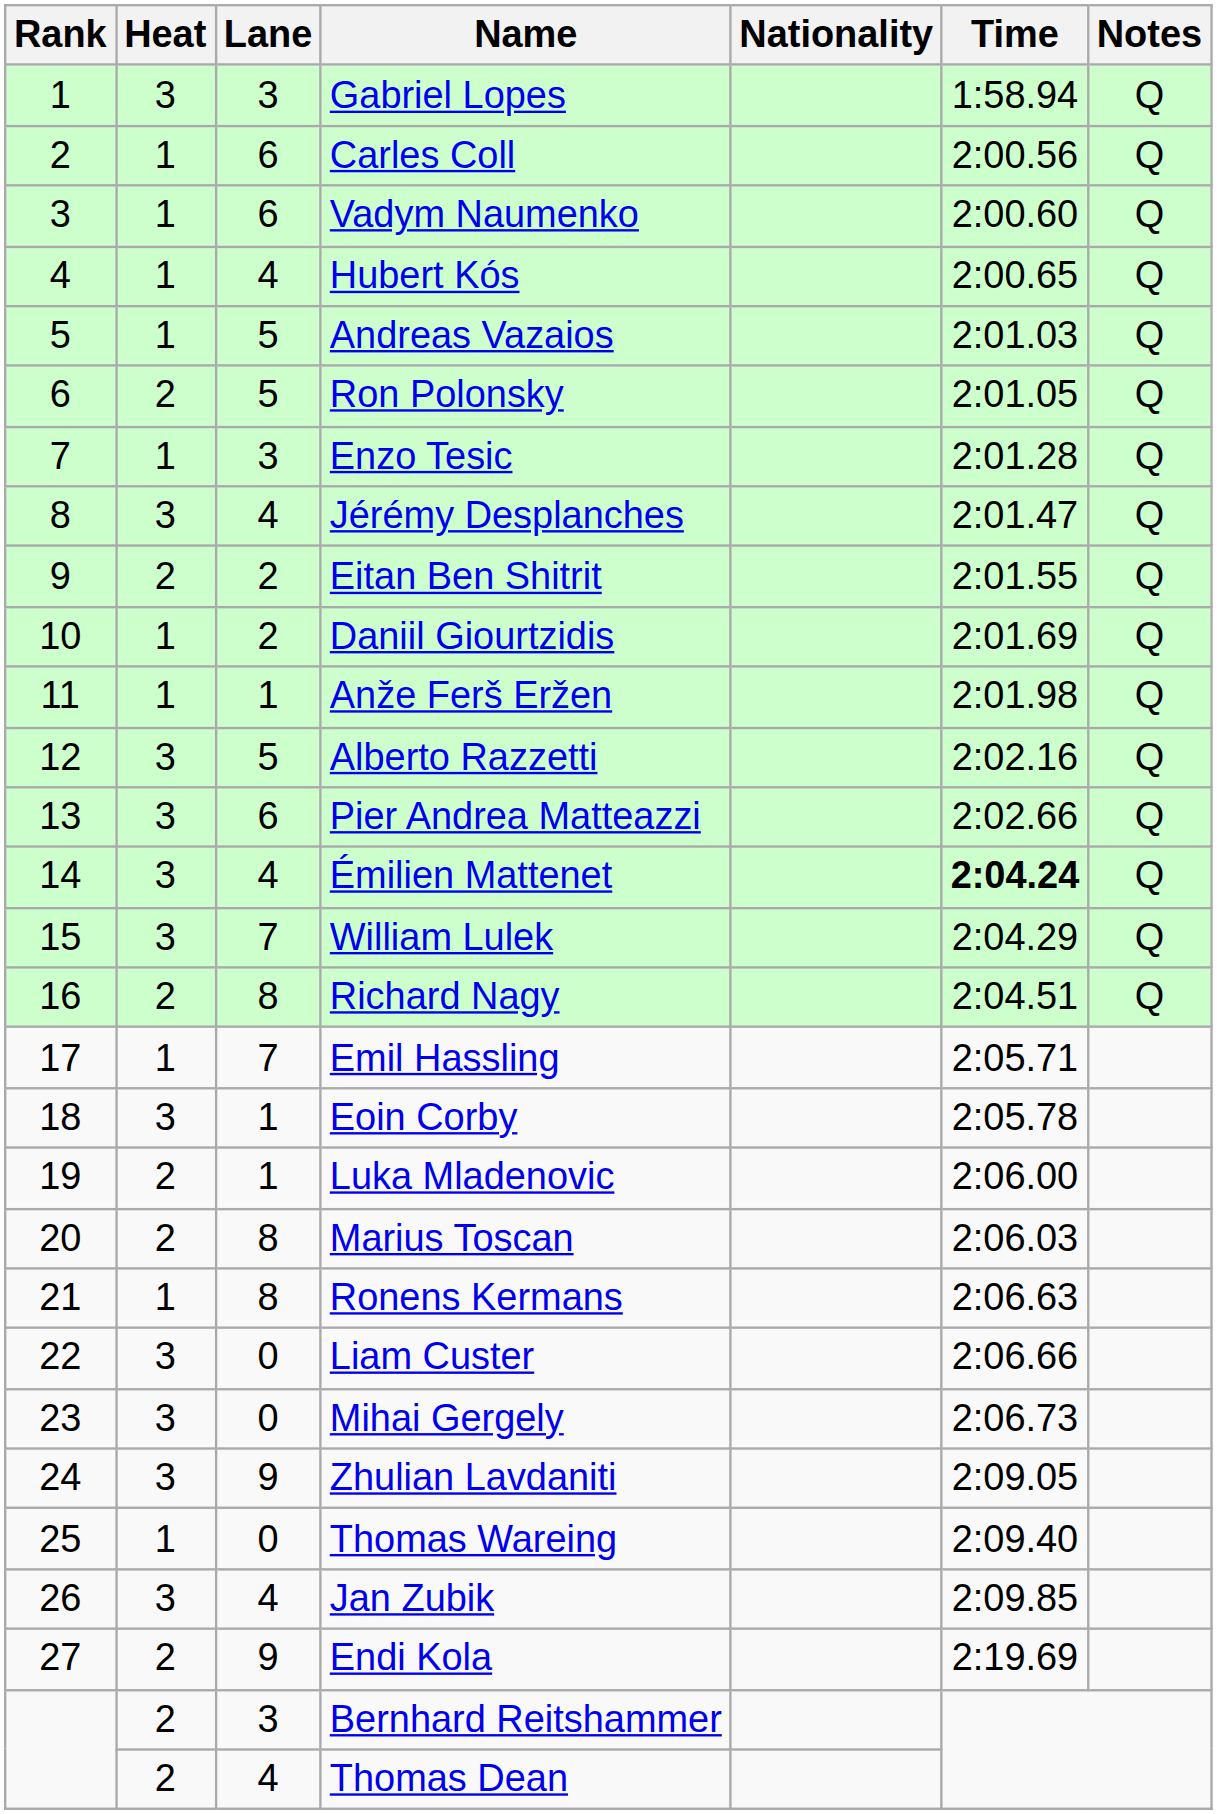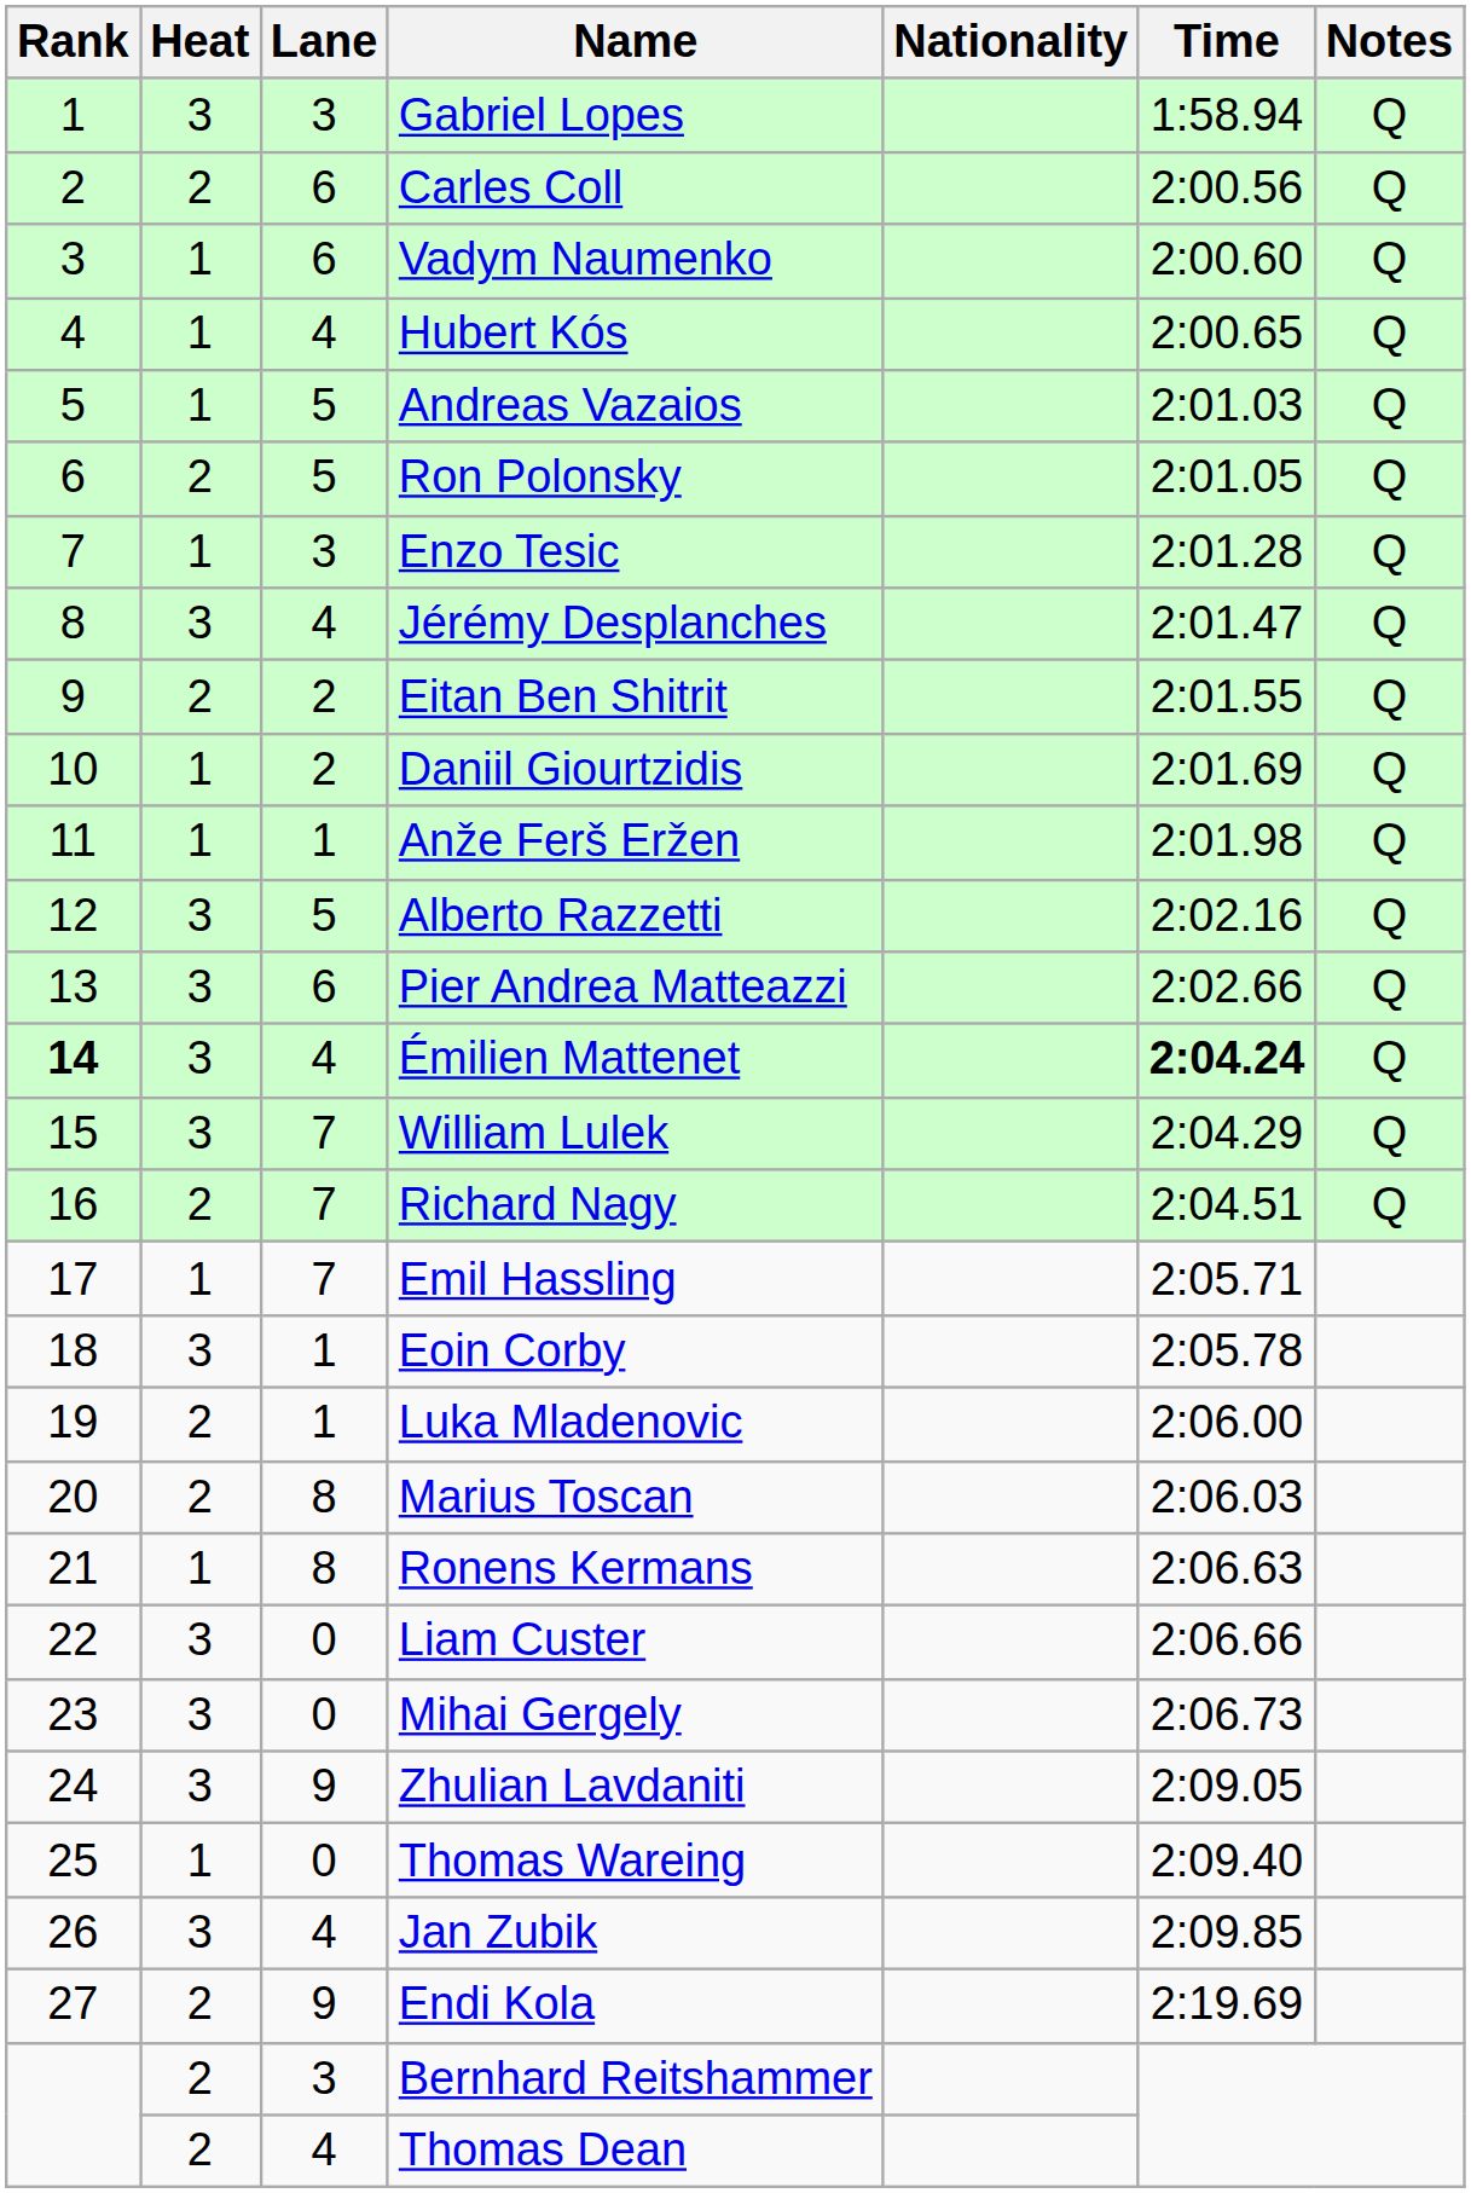Carles Coll | Heat: 1 -> 2
Émilien Mattenet | Rank: normal -> bold
Richard Nagy | Lane: 8 -> 7
